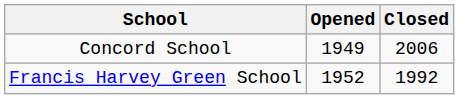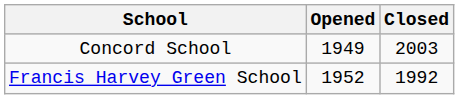Concord School | Closed: 2006 -> 2003
